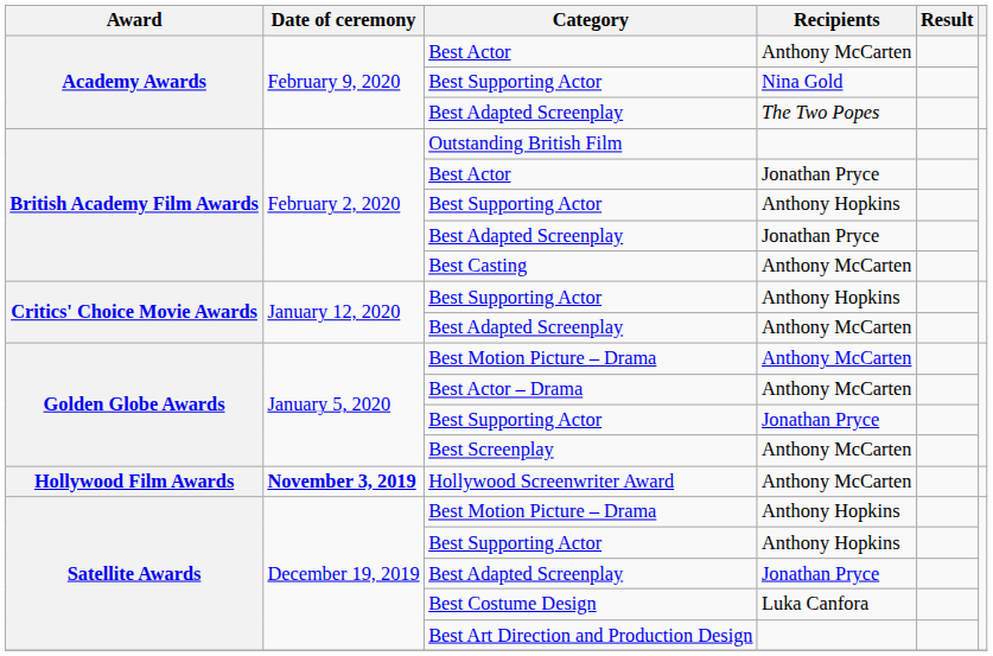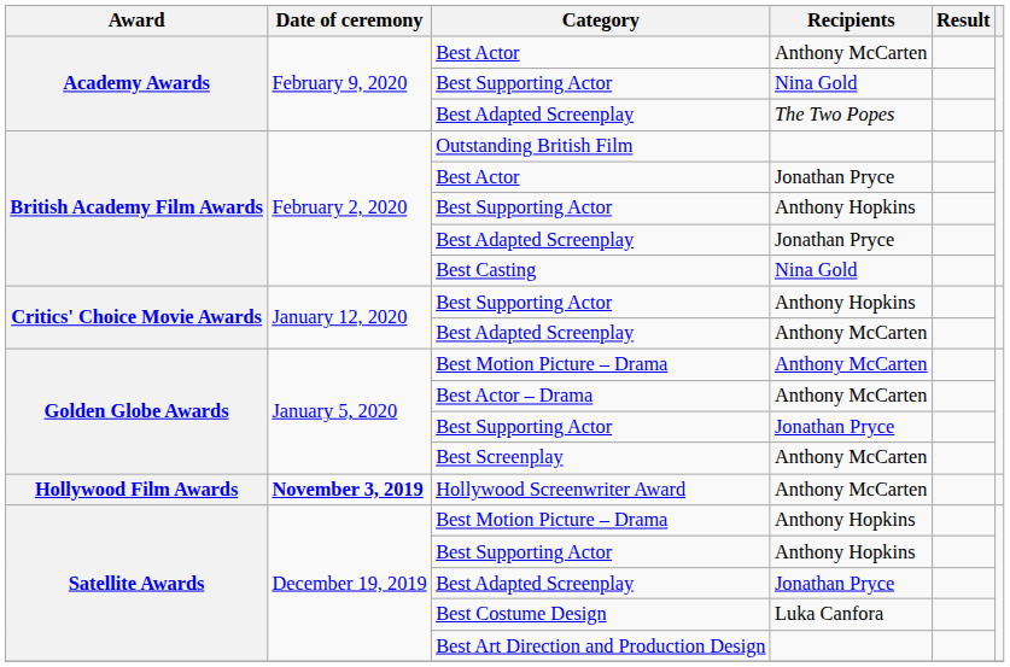Best Casting | Recipients: Anthony McCarten -> Nina Gold
